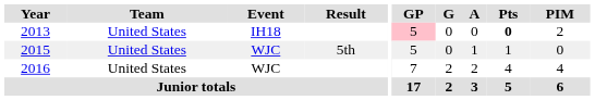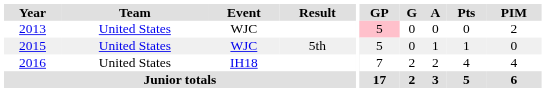2013 | Event: IH18 -> WJC
2013 | Pts: bold -> normal
2016 | Event: WJC -> IH18
